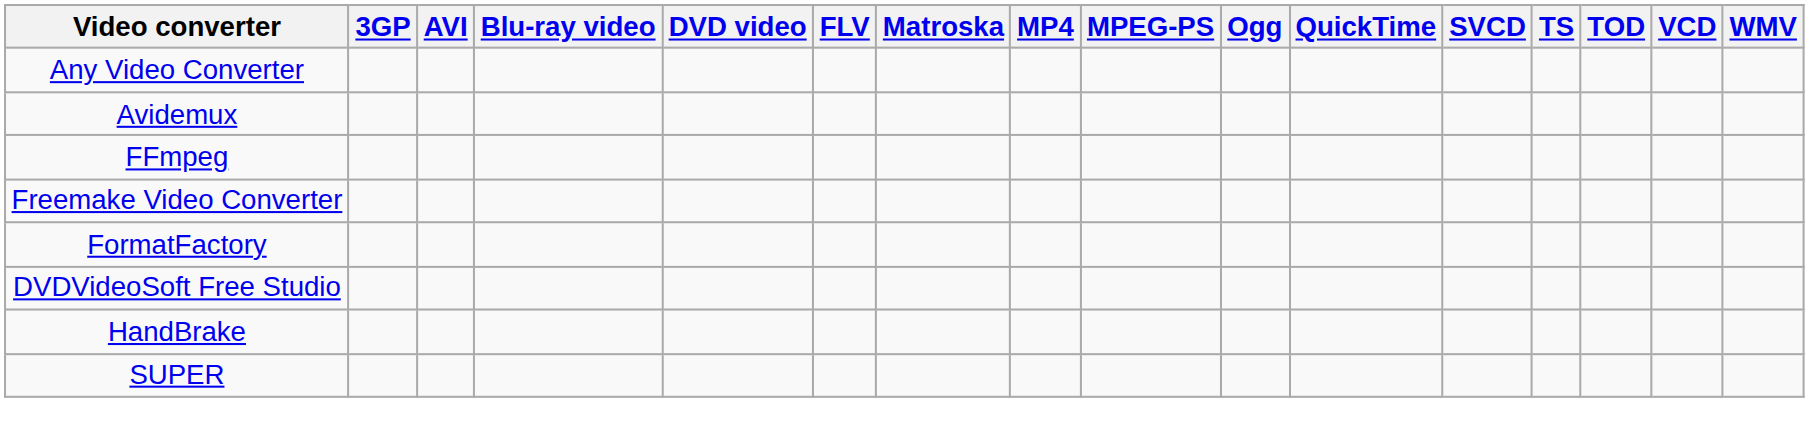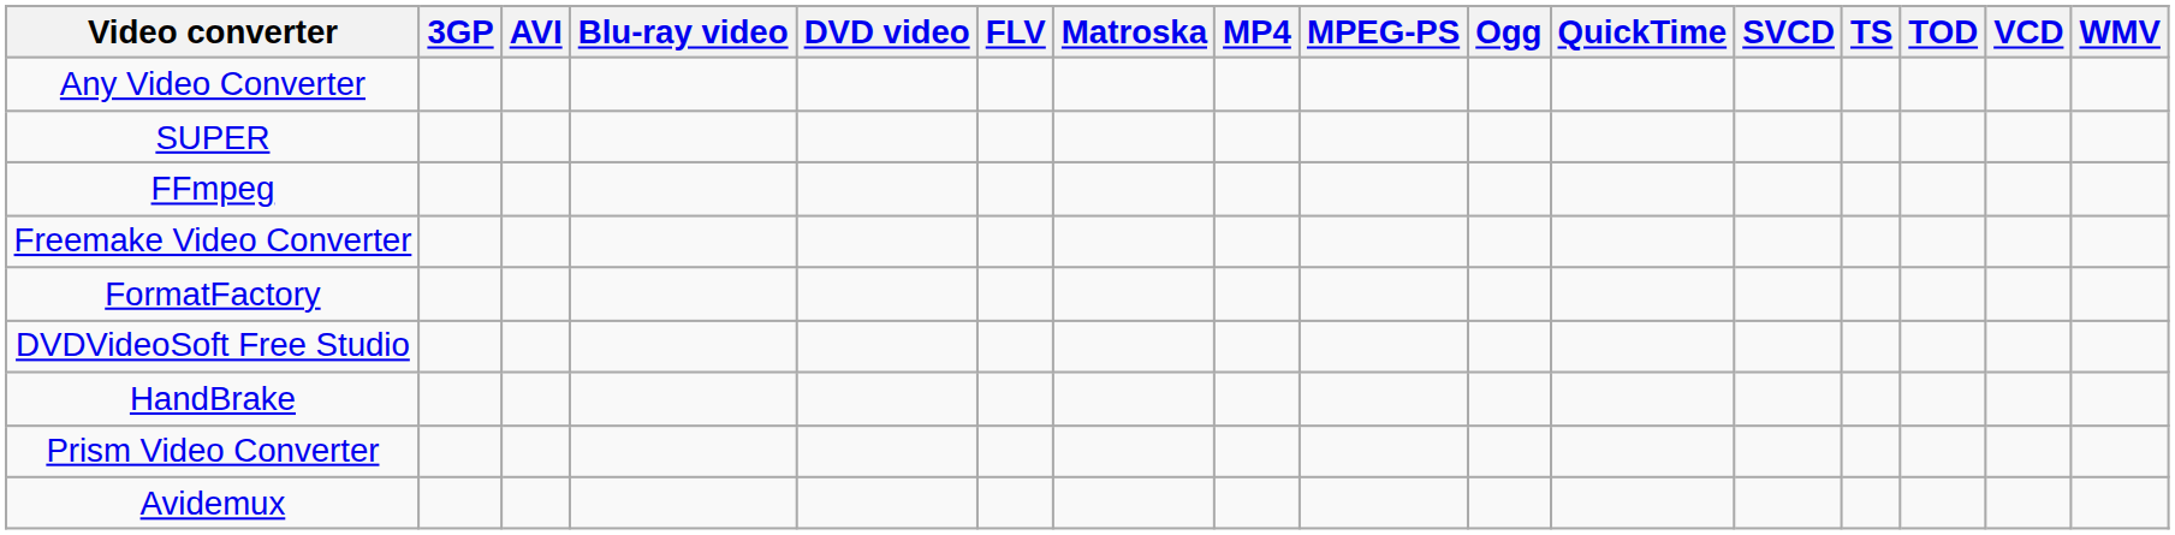rows swapped: Avidemux <-> SUPER
+ row: Prism Video Converter
